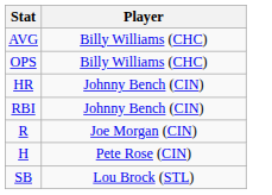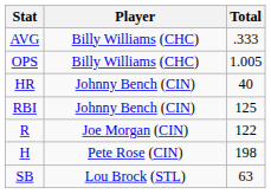+ column: Total | .333 | 1.005 | 40 | 125 | 122 | 198 | 63
